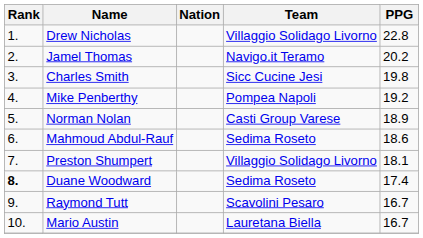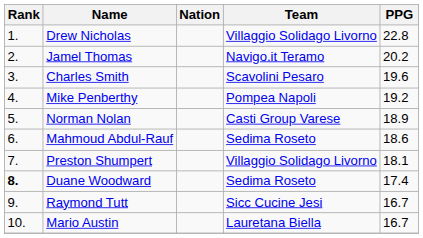Charles Smith | Team: Sicc Cucine Jesi -> Scavolini Pesaro
Charles Smith | PPG: 19.8 -> 19.6
Raymond Tutt | Team: Scavolini Pesaro -> Sicc Cucine Jesi
